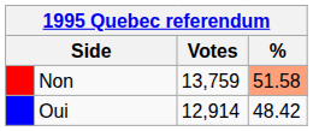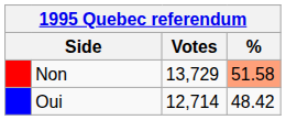Non | Votes: 13,759 -> 13,729
Oui | Votes: 12,914 -> 12,714
